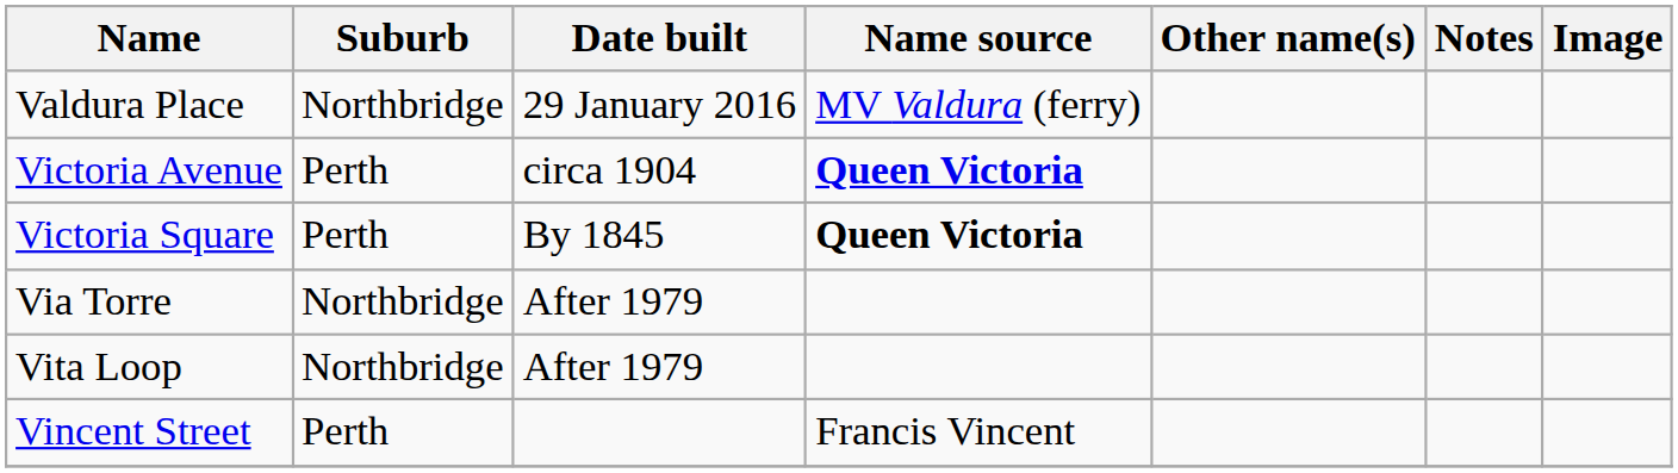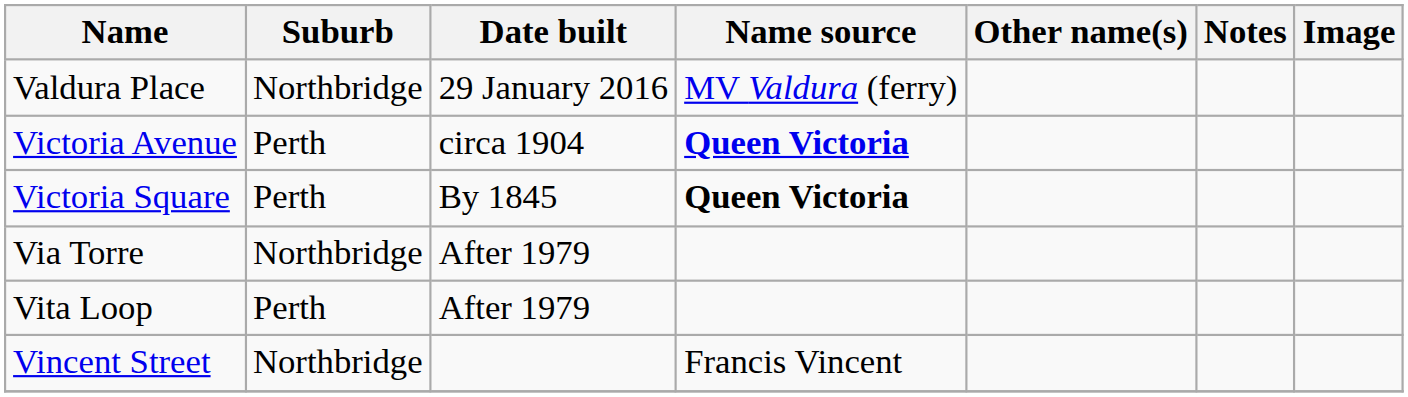Vita Loop | Suburb: Northbridge -> Perth
Vincent Street | Suburb: Perth -> Northbridge
